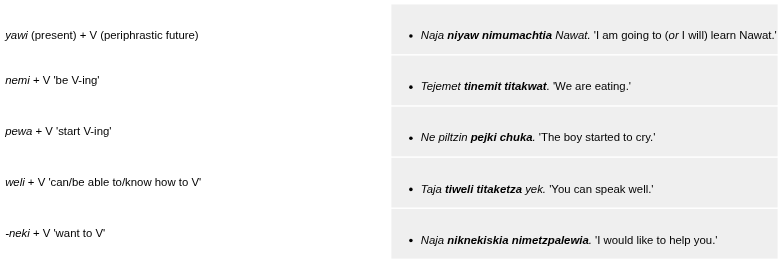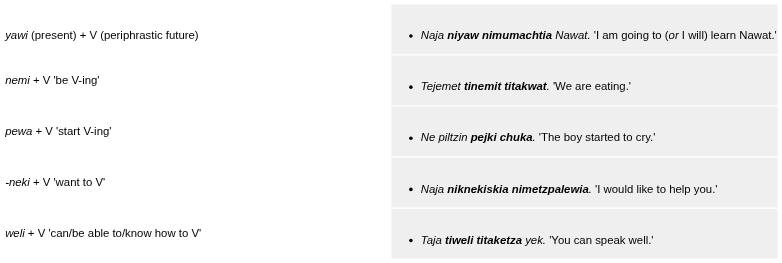rows swapped: -neki + V 'want to V' <-> weli + V 'can/be able to/know how to V'
